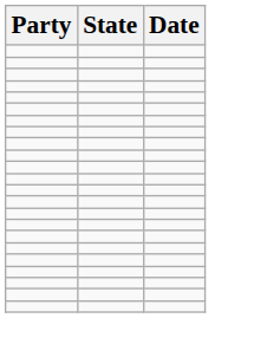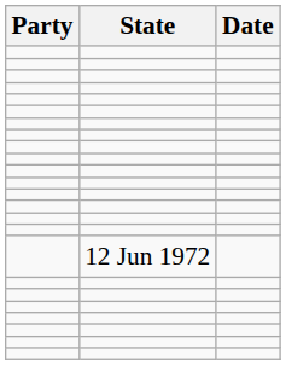+ row: 12 Jun 1972
